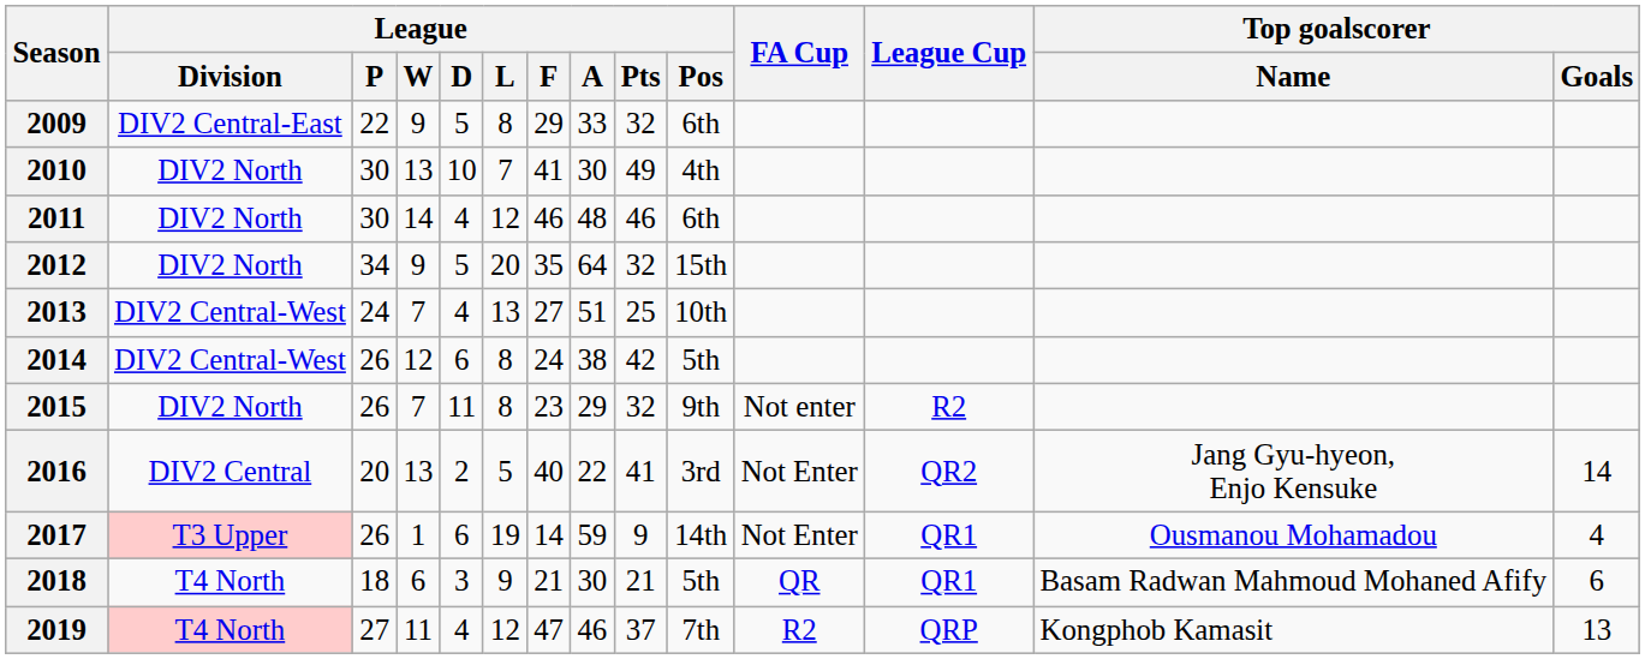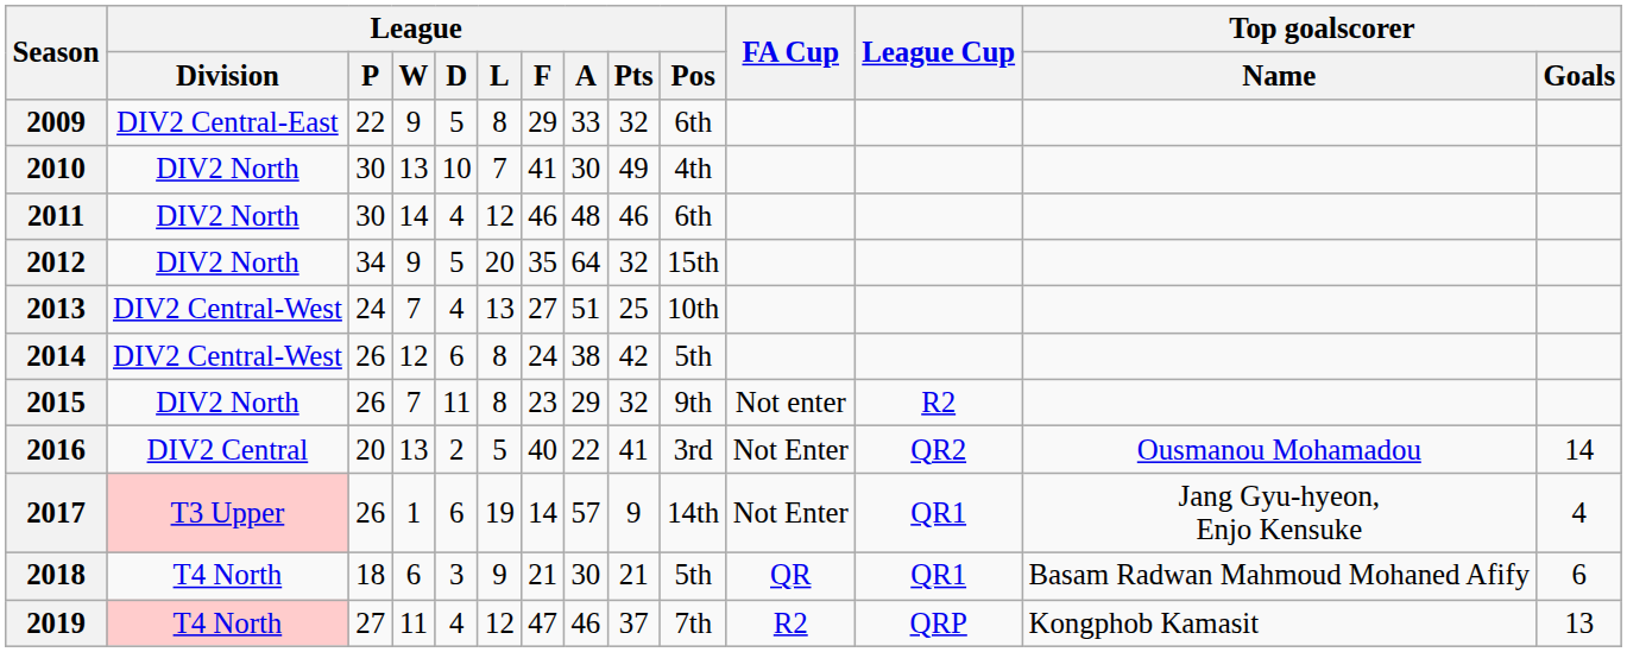2016 | Top goalscorer / Name: Jang Gyu-hyeon, Enjo Kensuke -> Ousmanou Mohamadou
2017 | League / A: 59 -> 57
2017 | Top goalscorer / Name: Ousmanou Mohamadou -> Jang Gyu-hyeon, Enjo Kensuke
